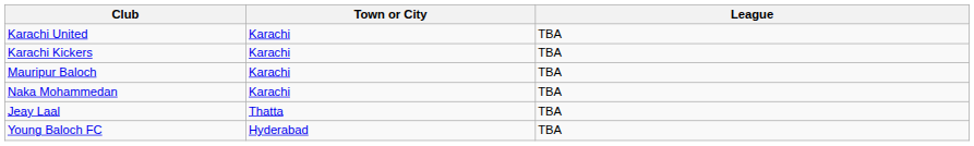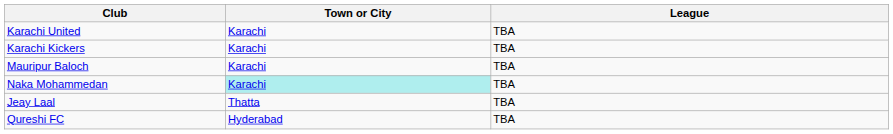Naka Mohammedan | Town or City: no background -> paleturquoise background
+ row: Qureshi FC | Hyderabad | TBA
- row: Young Baloch FC | Hyderabad | TBA
